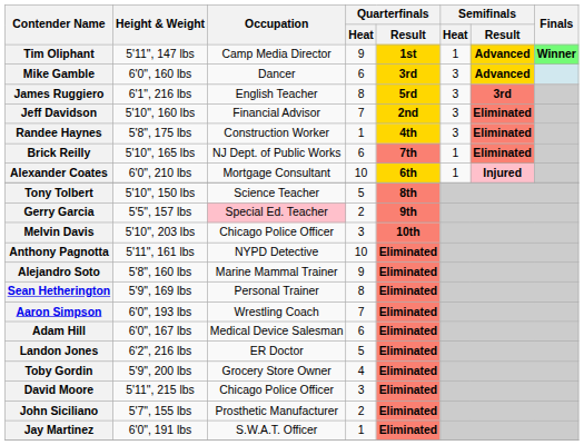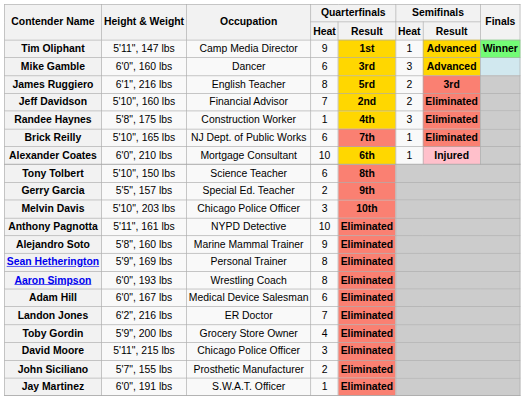James Ruggiero | Semifinals / Heat: 3 -> 2
Jeff Davidson | Semifinals / Heat: 3 -> 2
Tony Tolbert | Quarterfinals / Heat: 5 -> 6
Gerry Garcia | Occupation: pink background -> no background
Aaron Simpson | Quarterfinals / Heat: 7 -> 8
Landon Jones | Quarterfinals / Heat: 5 -> 7
